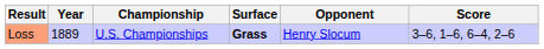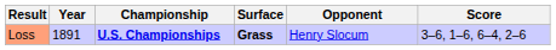Loss | Year: 1889 -> 1891
Loss | Championship: normal -> bold
